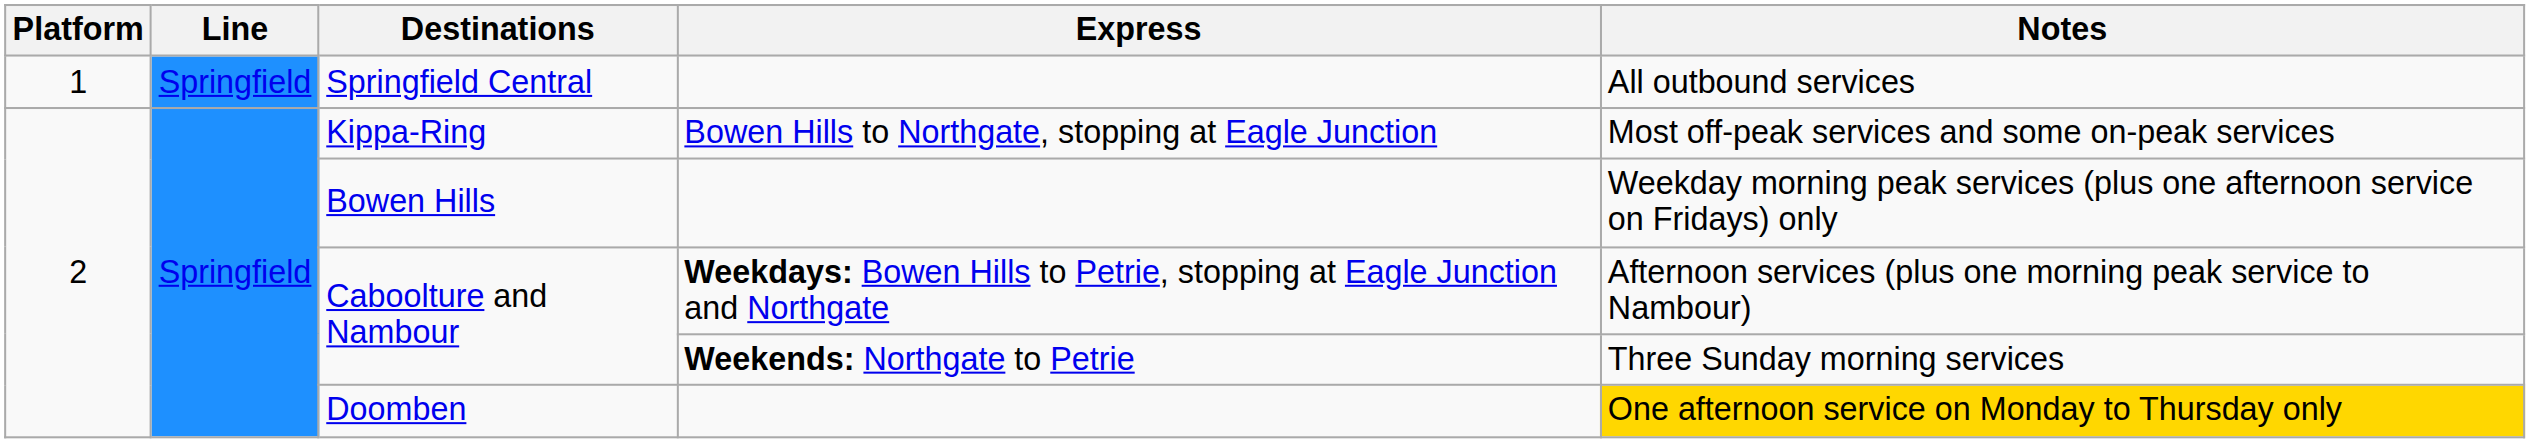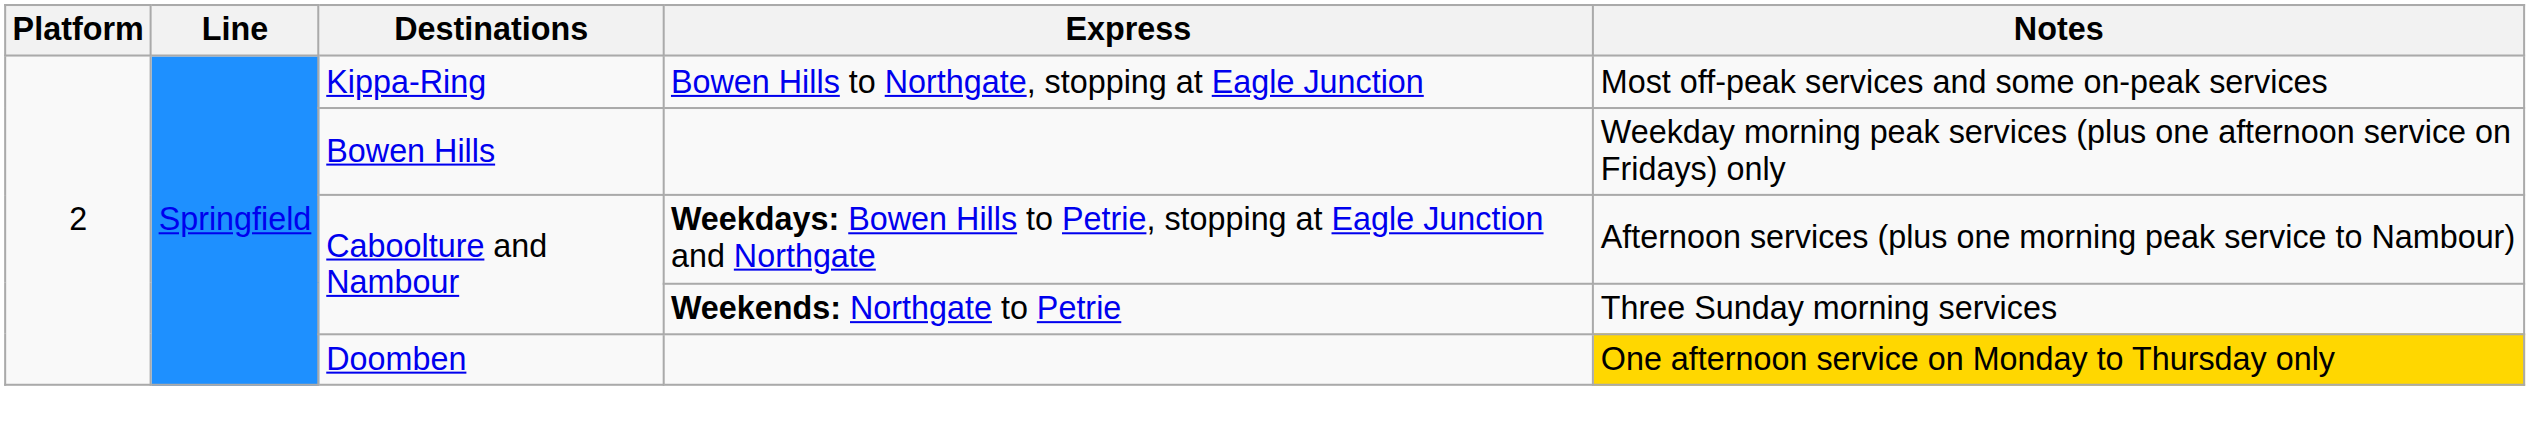- row: 1 | Springfield | Springfield Central | All outbound services
